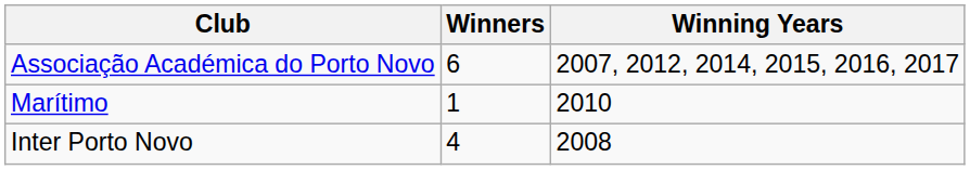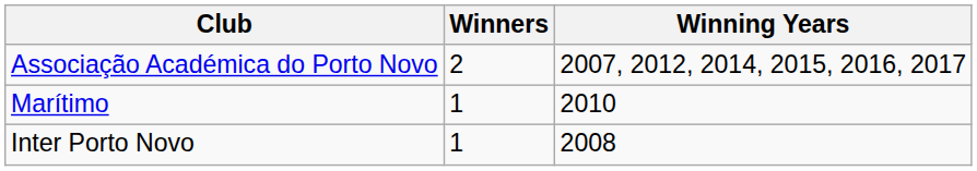Associação Académica do Porto Novo | Winners: 6 -> 2
Inter Porto Novo | Winners: 4 -> 1
